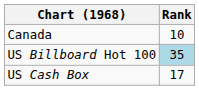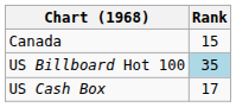Canada | Rank: 10 -> 15
